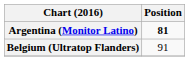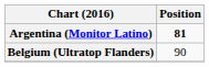Belgium (Ultratop Flanders) | Position: 91 -> 90
